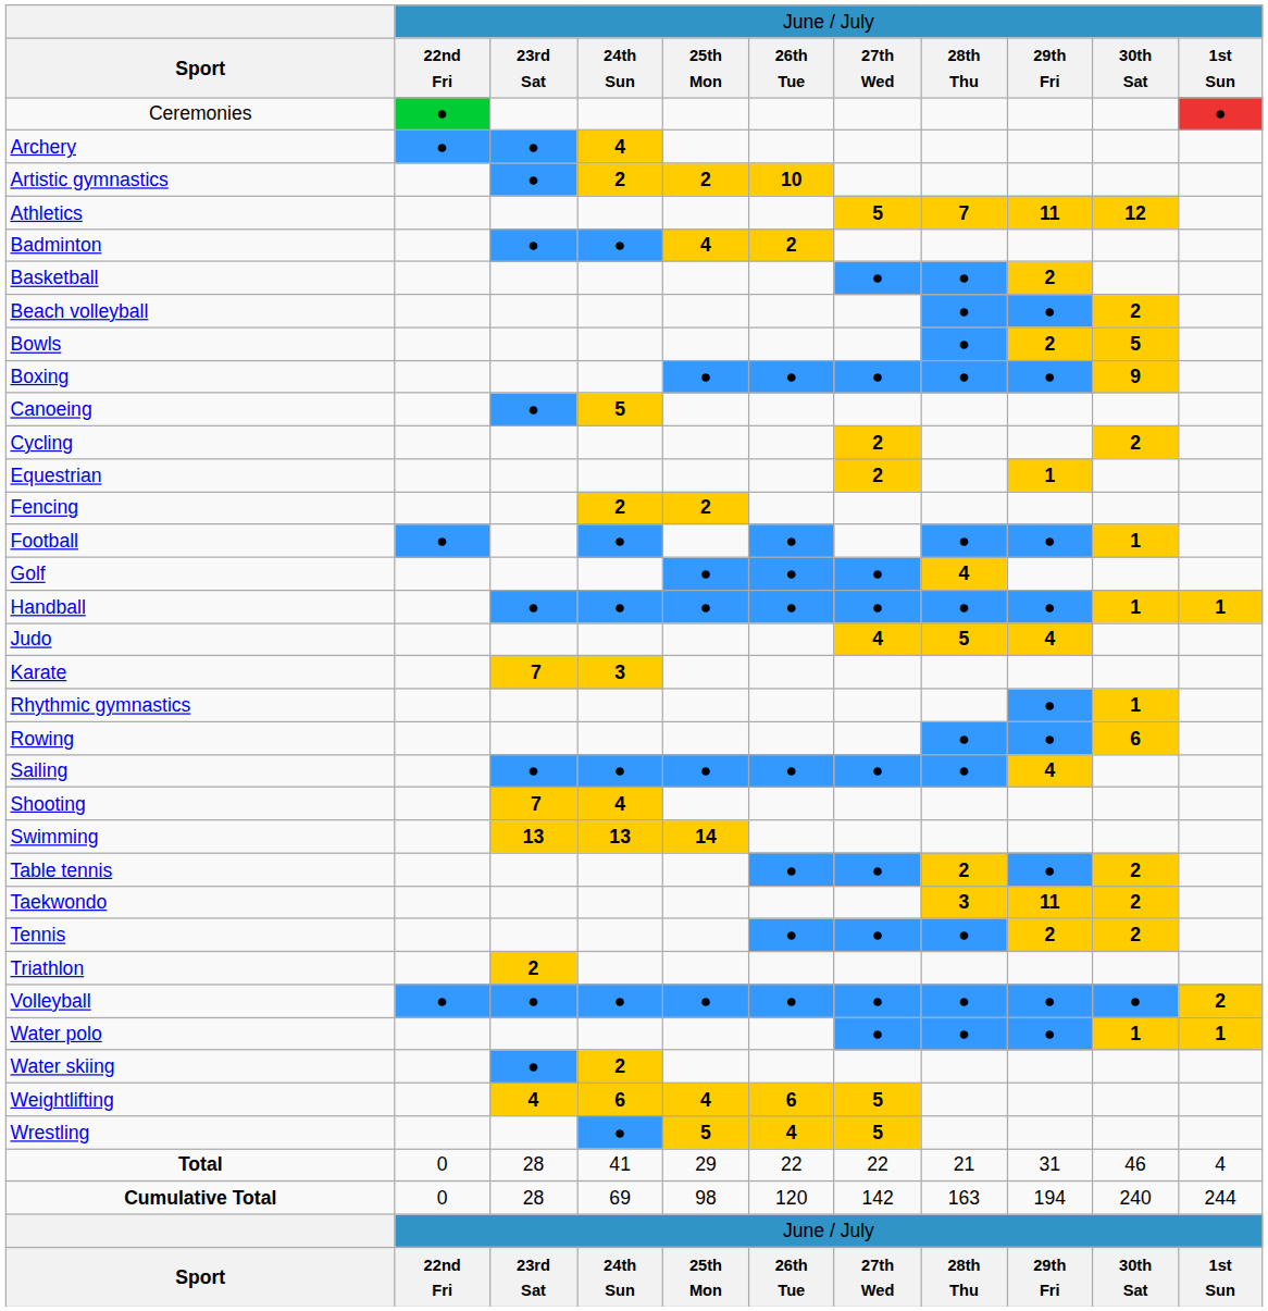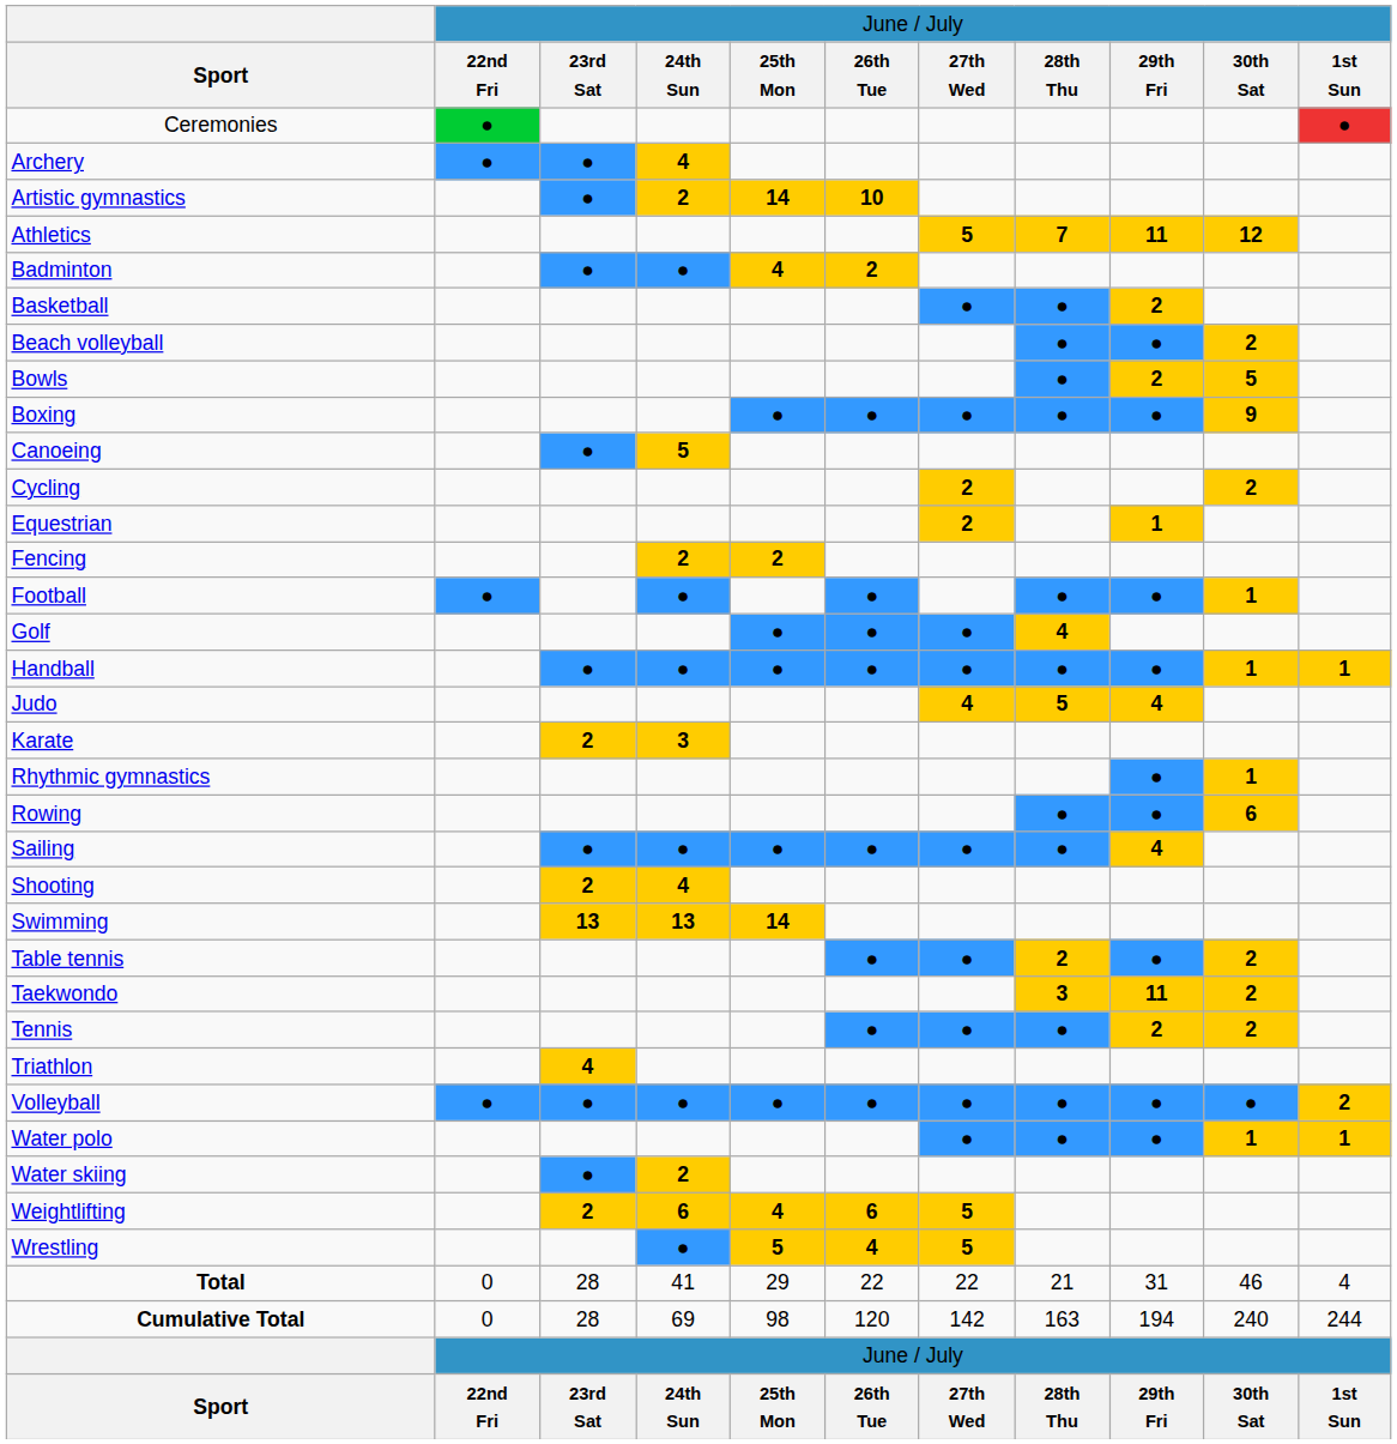Artistic gymnastics | column 5: 2 -> 14
Karate | column 3: 7 -> 2
Shooting | column 3: 7 -> 2
Triathlon | column 3: 2 -> 4
Weightlifting | column 3: 4 -> 2
